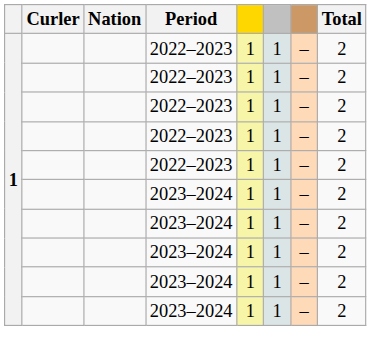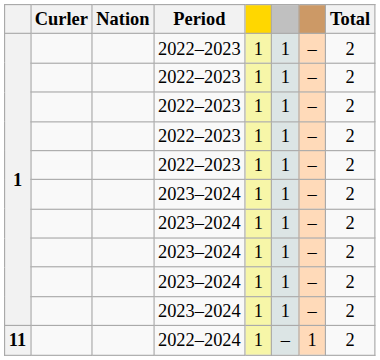+ row: 11 | 2022–2024 | 1 | – | 1 | 2
